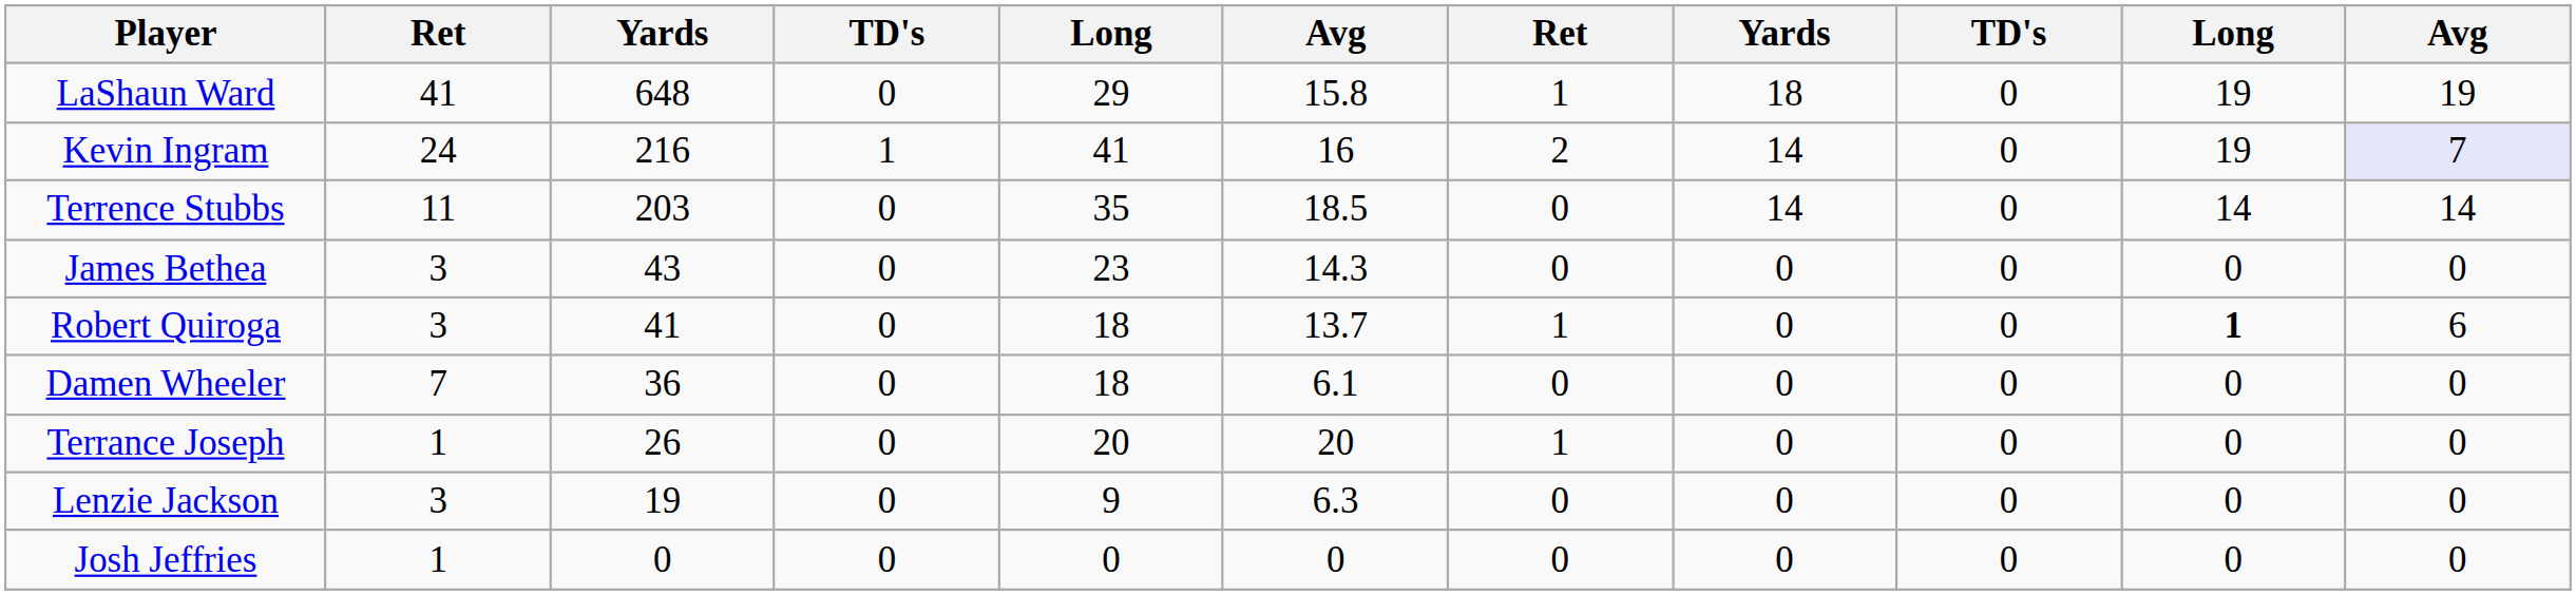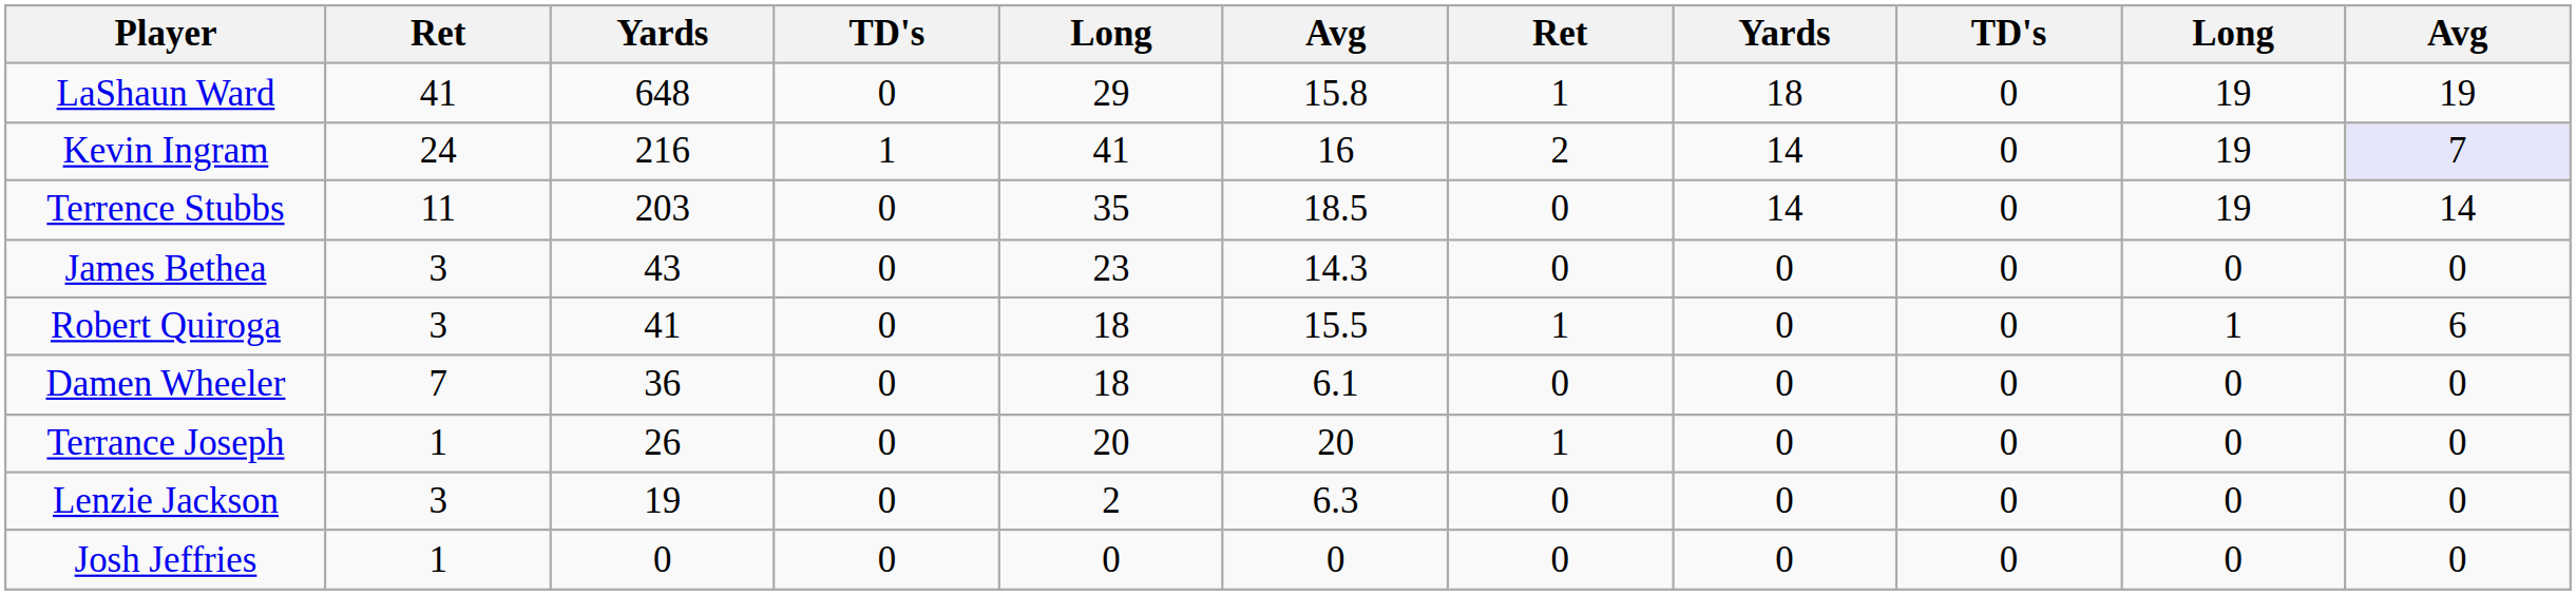Terrence Stubbs | column 10: 14 -> 19
Robert Quiroga | column 6: 13.7 -> 15.5
Robert Quiroga | column 10: bold -> normal
Lenzie Jackson | column 5: 9 -> 2
